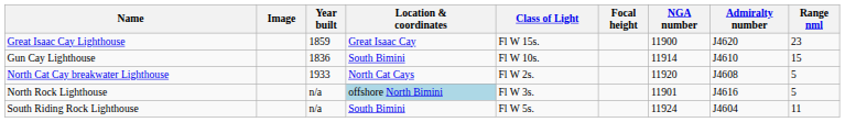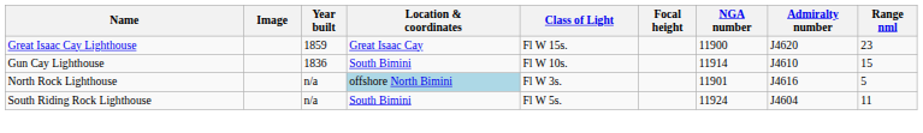- row: North Cat Cay breakwater Lighthouse | 1933 | North Cat Cays | Fl W 2s. | 11920 | J4608 | 5
